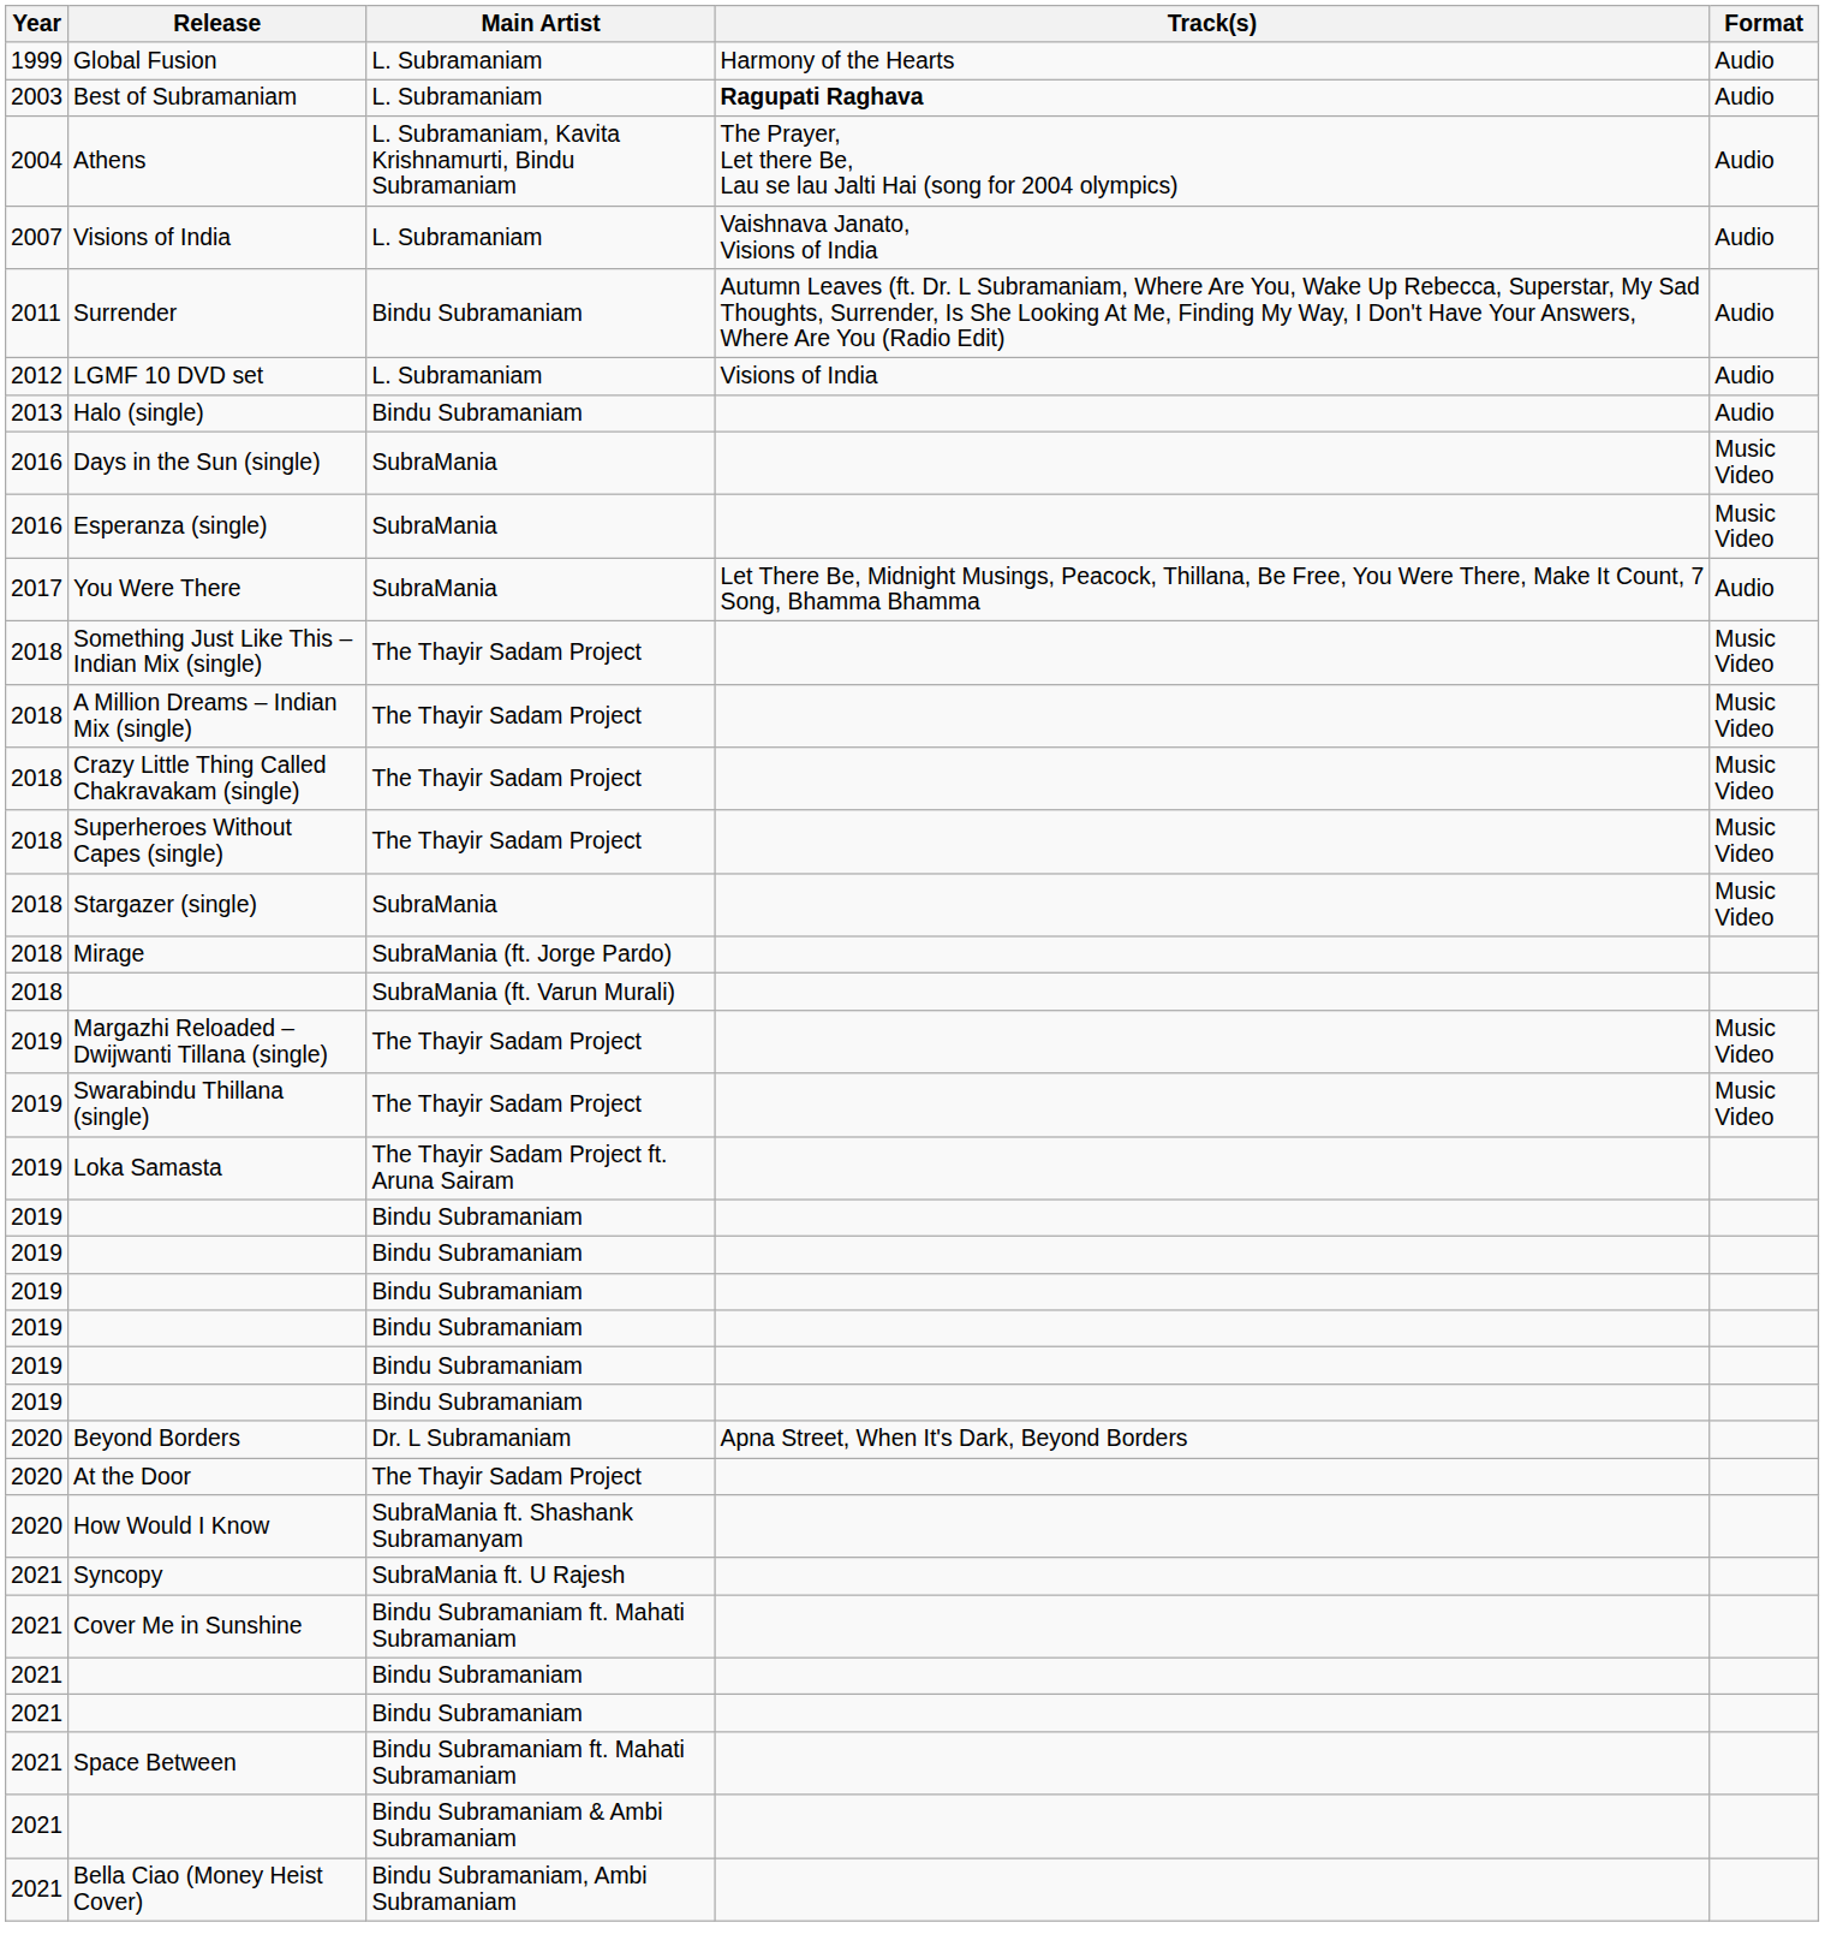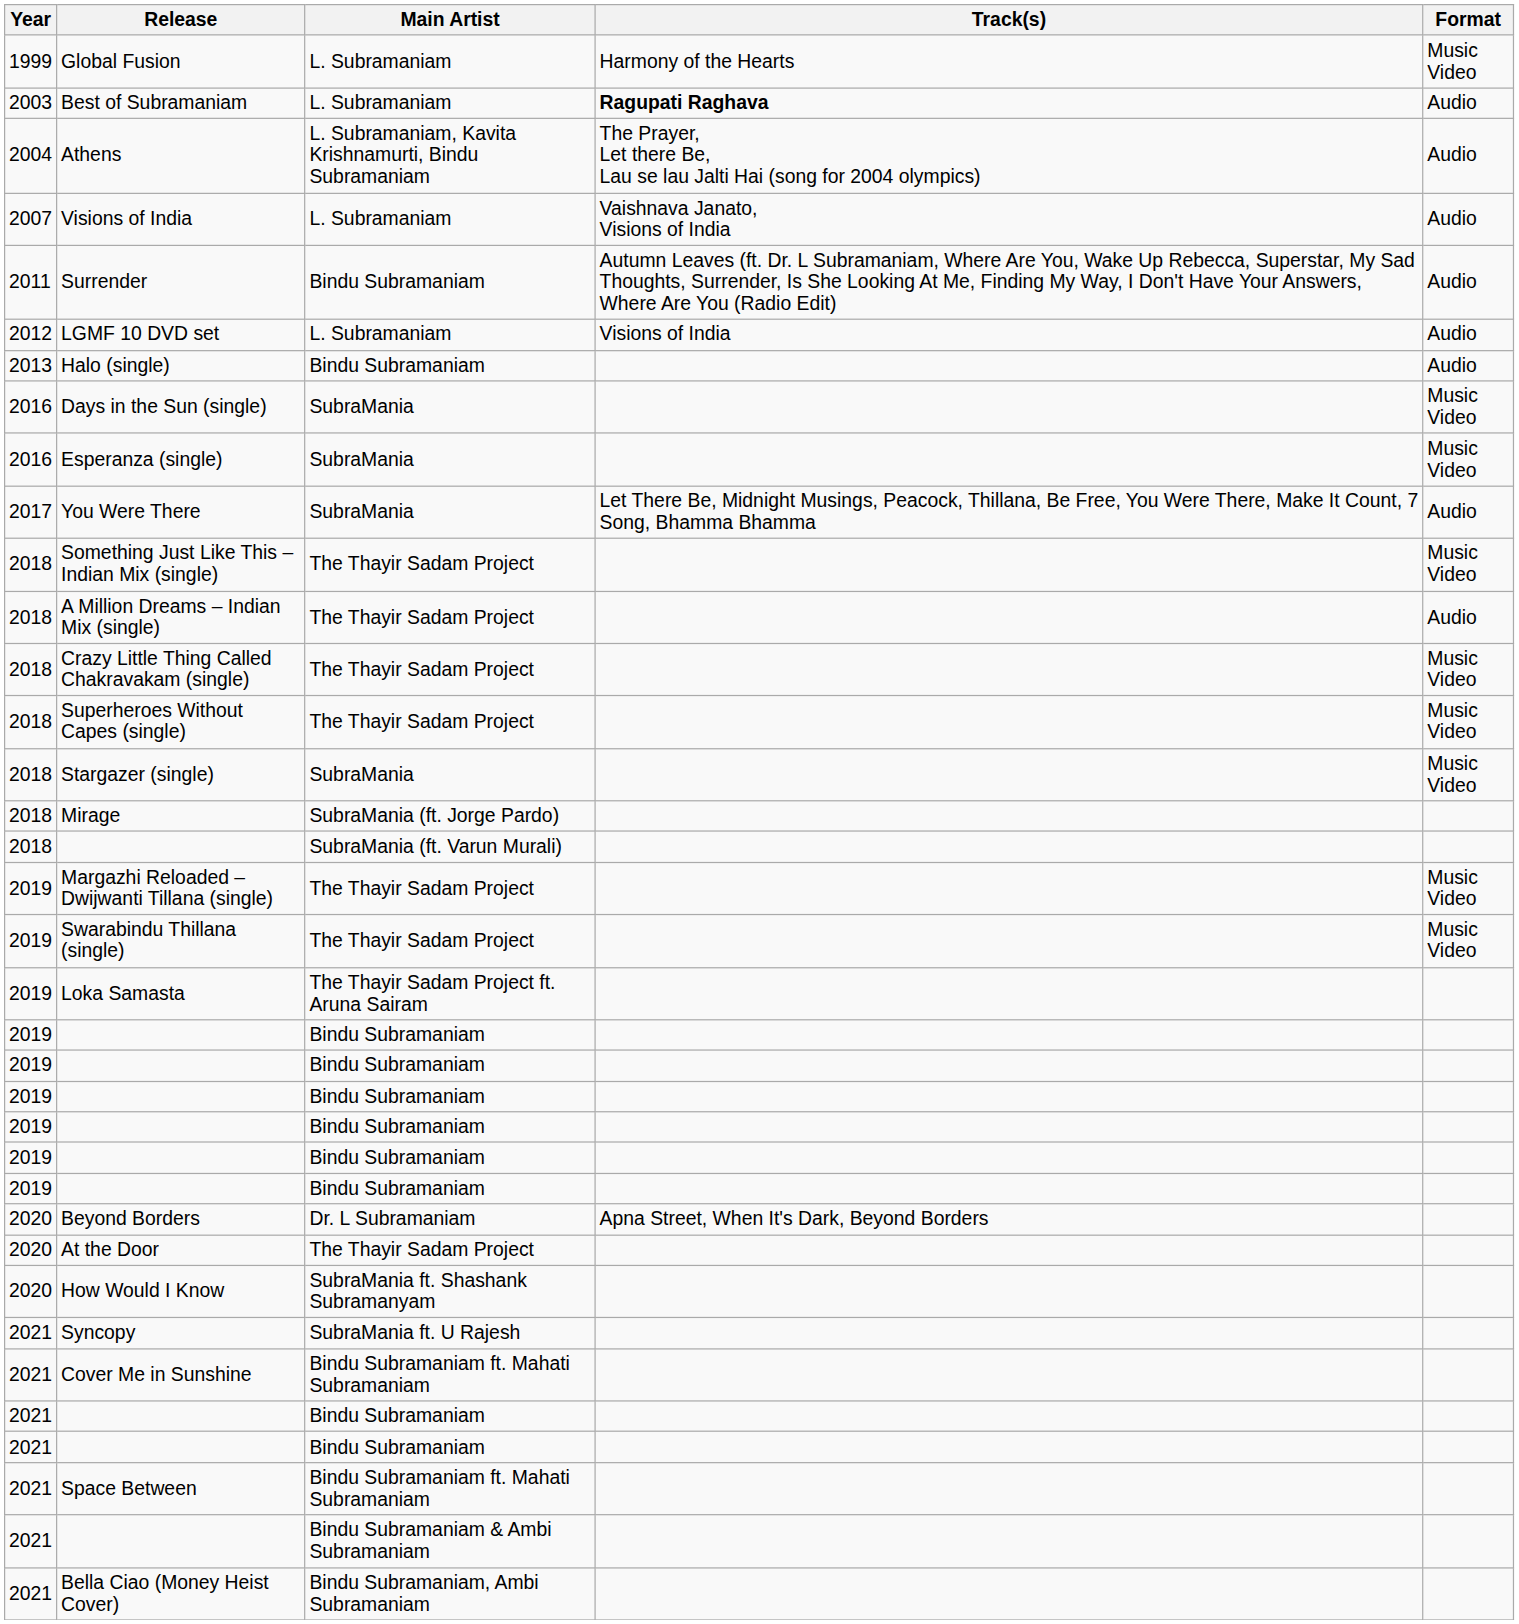Global Fusion | Format: Audio -> Music Video
A Million Dreams – Indian Mix (single) | Format: Music Video -> Audio
